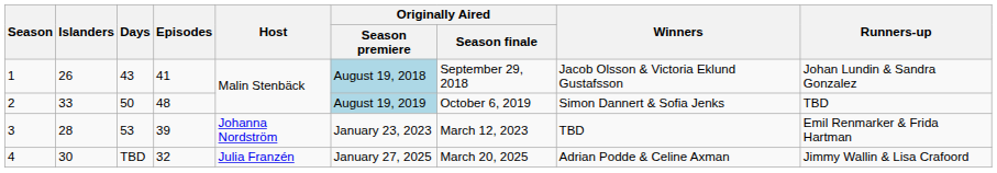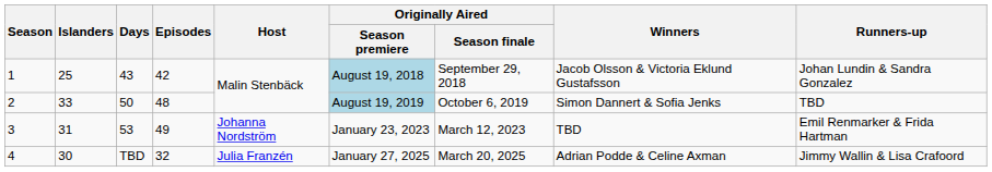1 | Islanders: 26 -> 25
1 | Episodes: 41 -> 42
3 | Islanders: 28 -> 31
3 | Episodes: 39 -> 49
